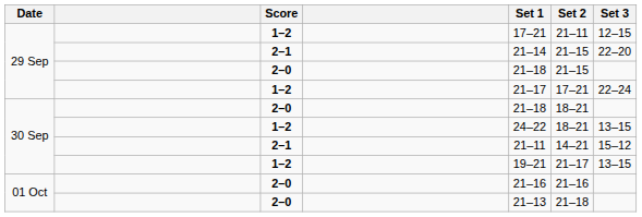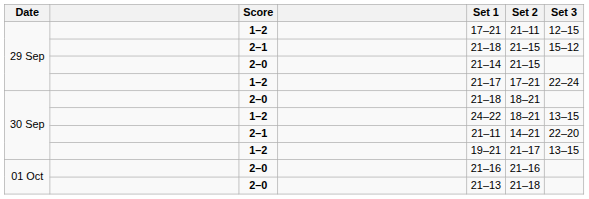29 Sep / 2–1 | Set 1: 21–14 -> 21–18
29 Sep / 2–1 | Set 3: 22–20 -> 15–12
29 Sep / 2–0 | Set 1: 21–18 -> 21–14
30 Sep / 2–1 | Set 3: 15–12 -> 22–20
